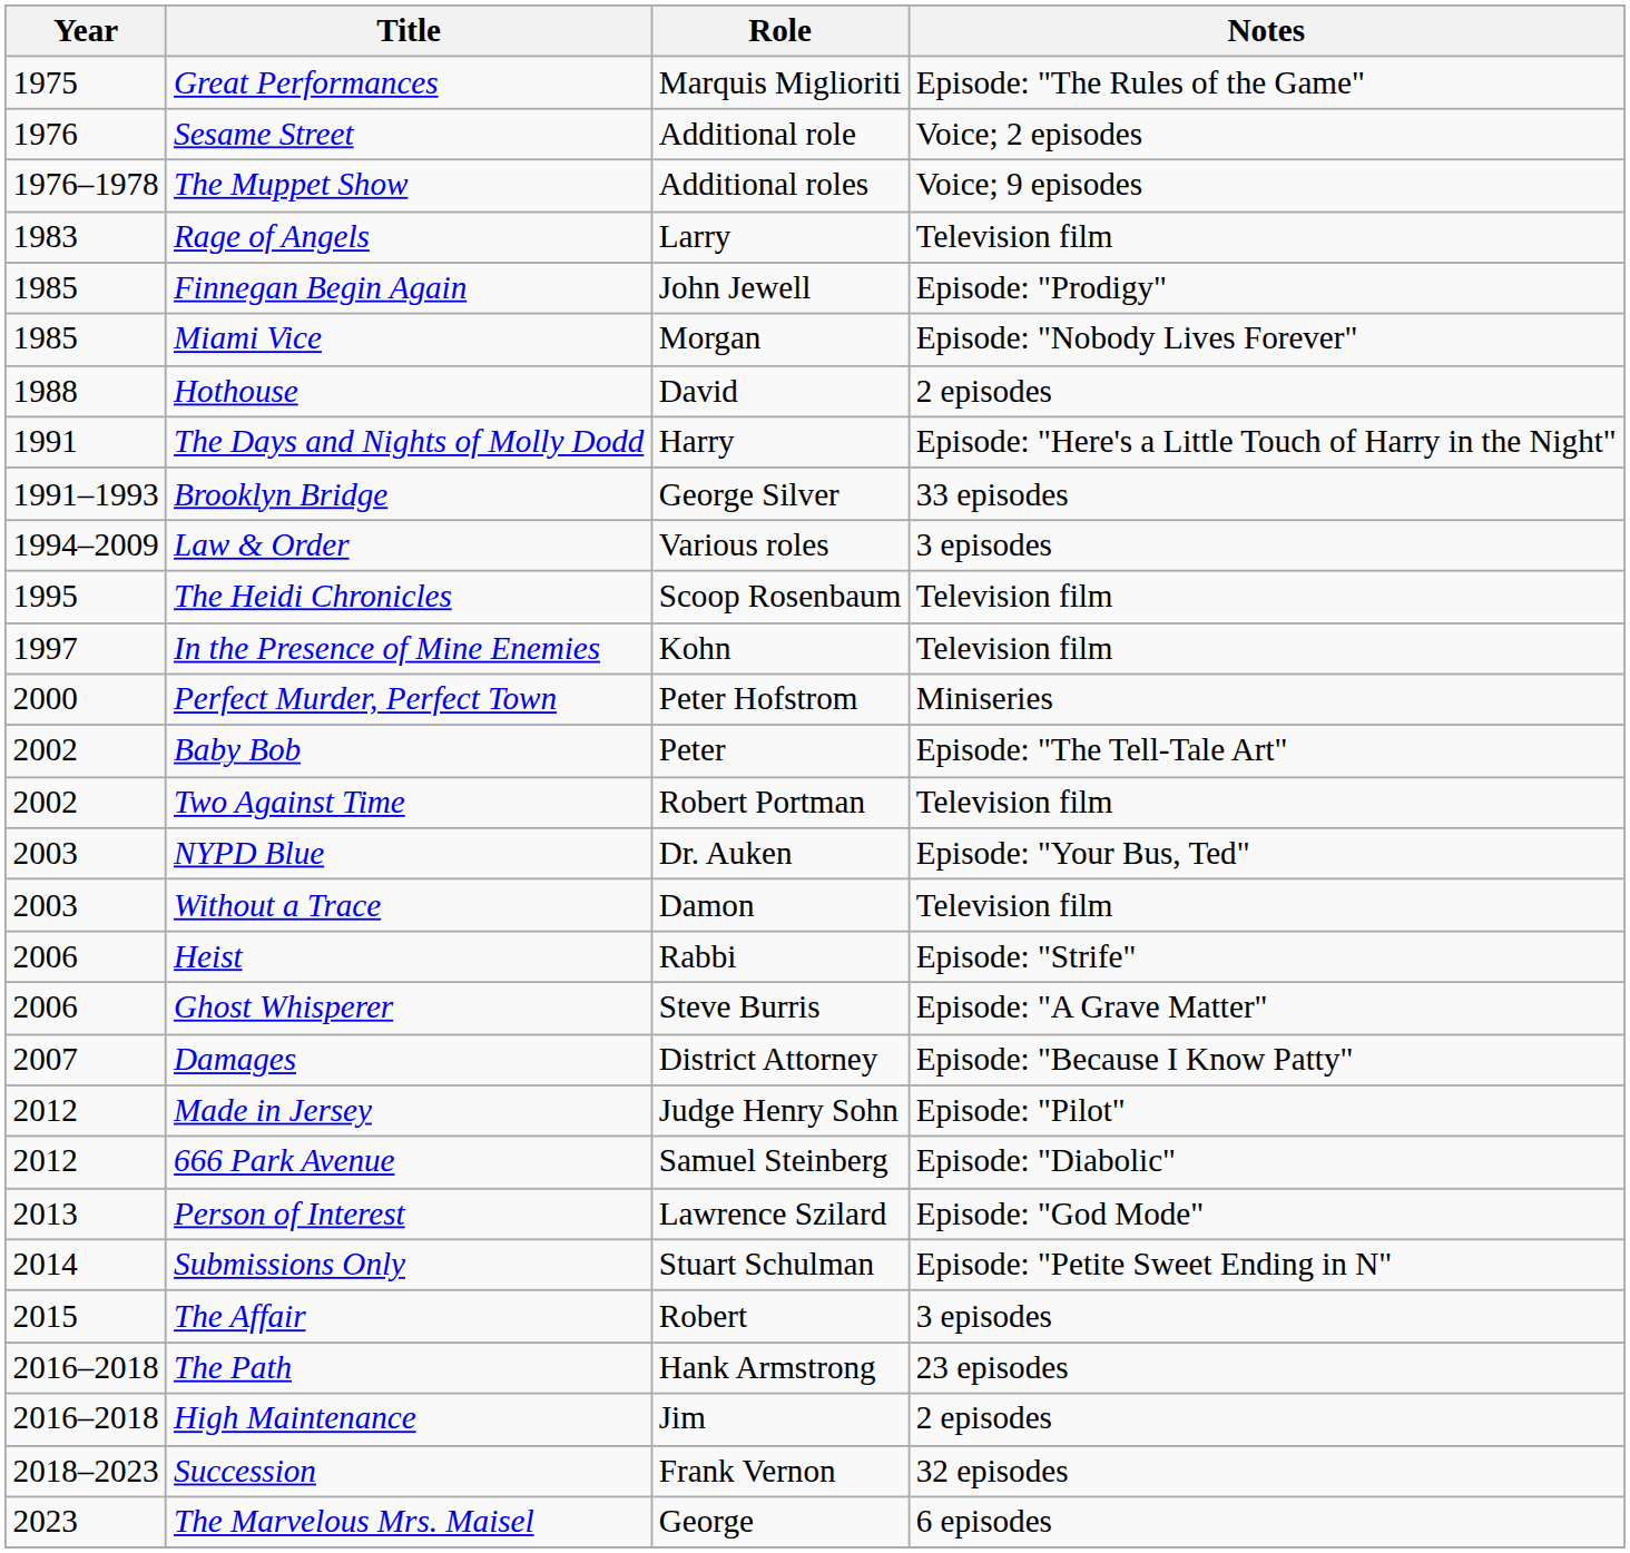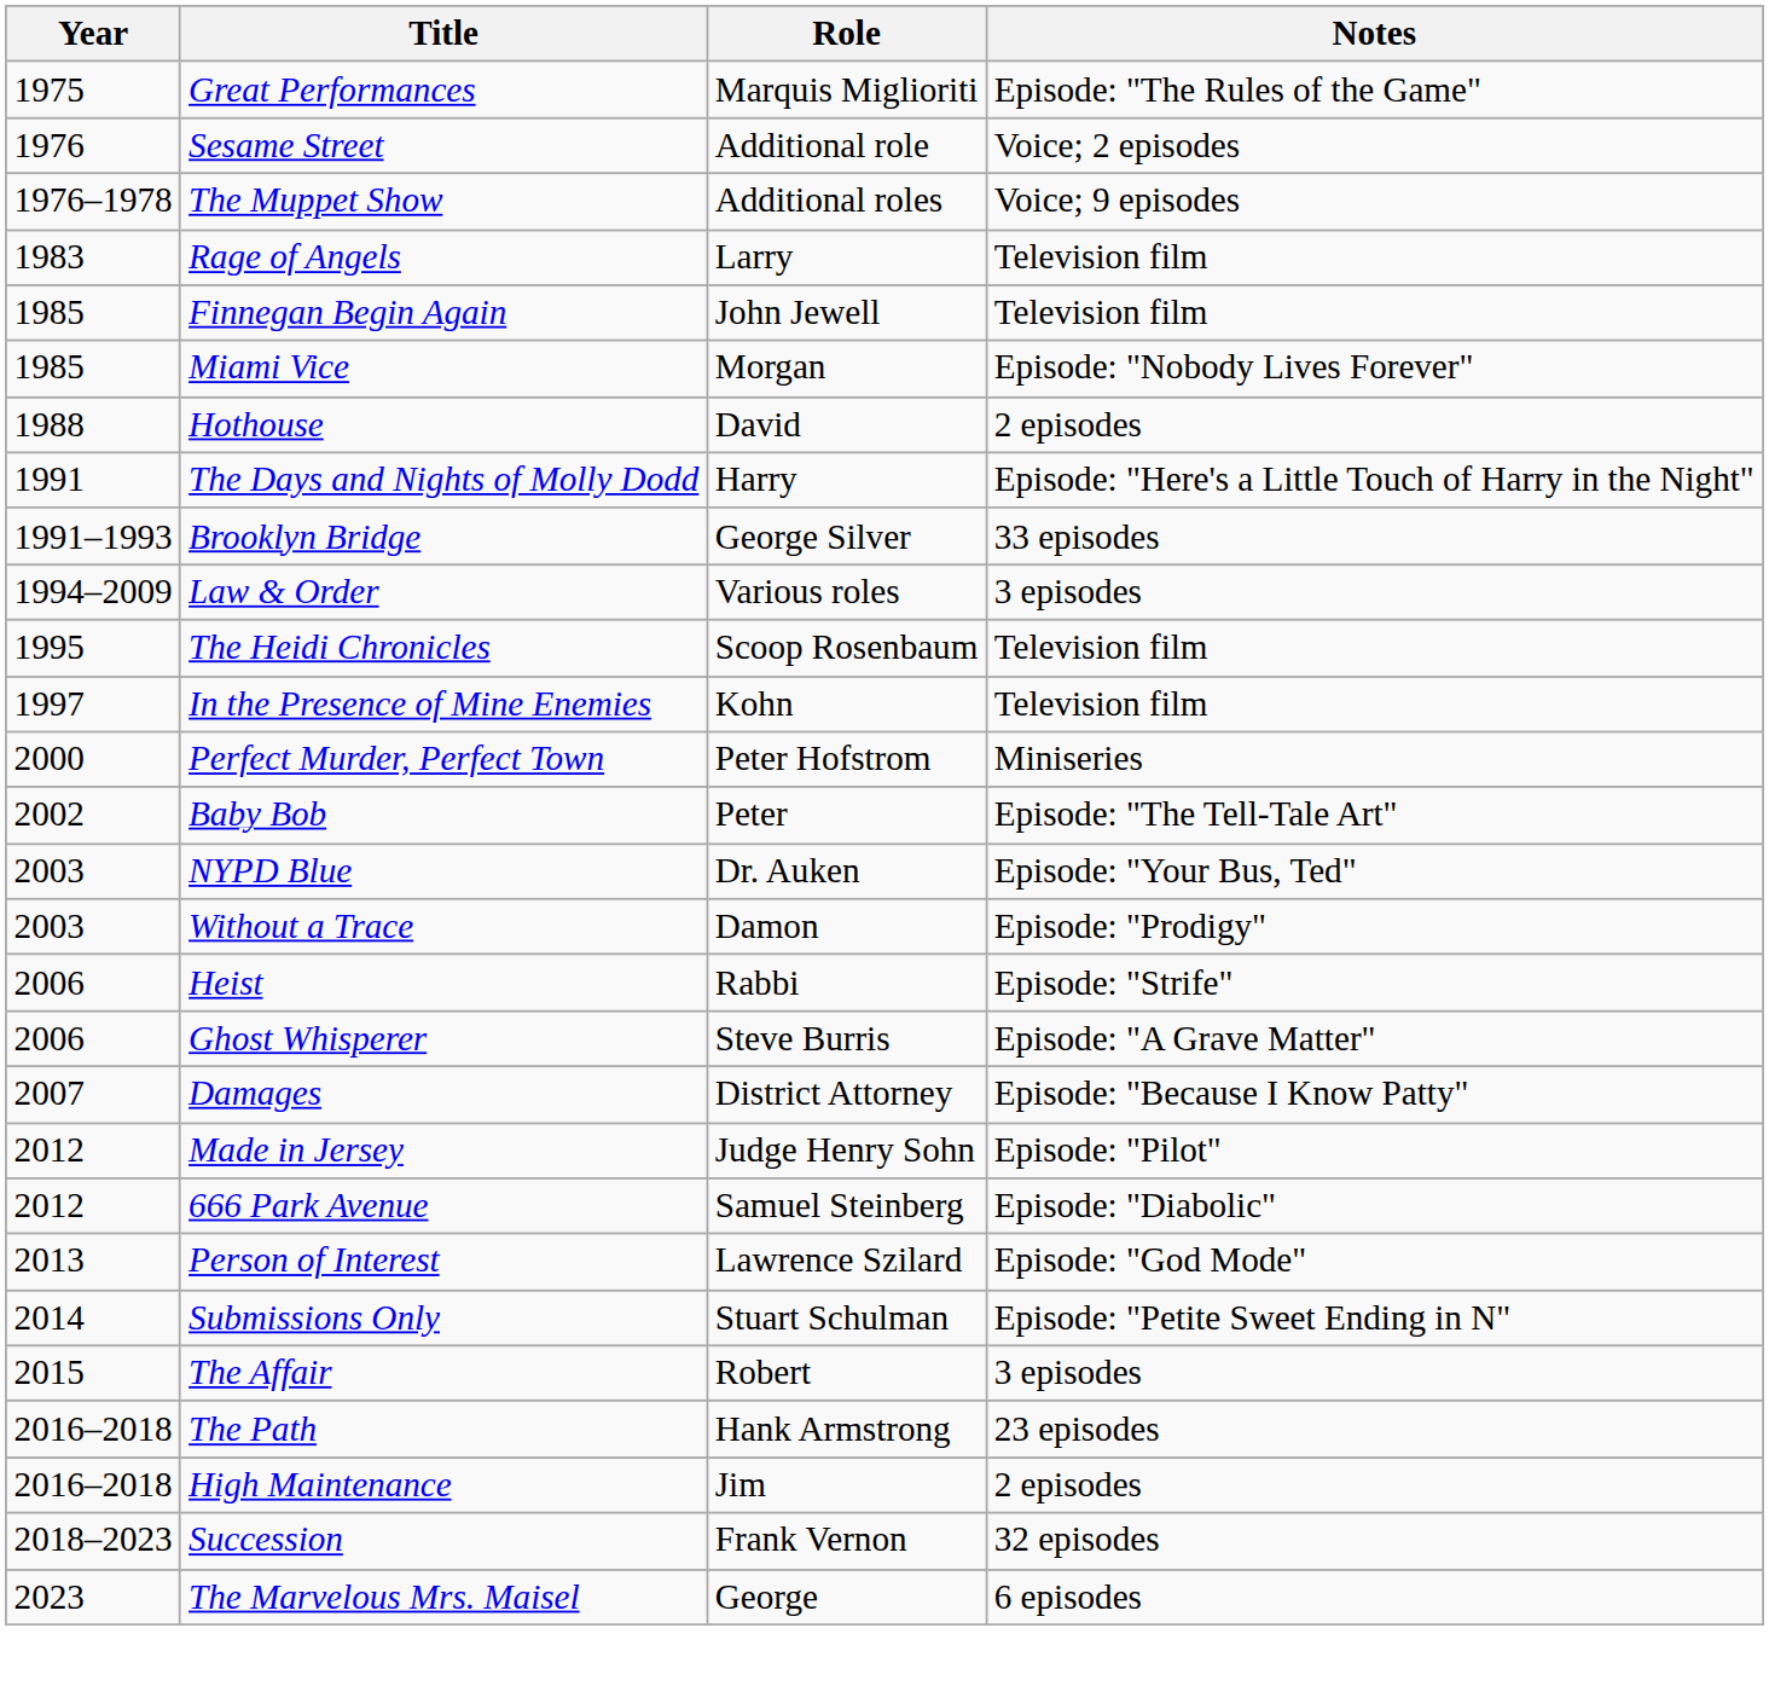Finnegan Begin Again | Notes: Episode: "Prodigy" -> Television film
- row: 2002 | Two Against Time | Robert Portman | Television film
Without a Trace | Notes: Television film -> Episode: "Prodigy"
